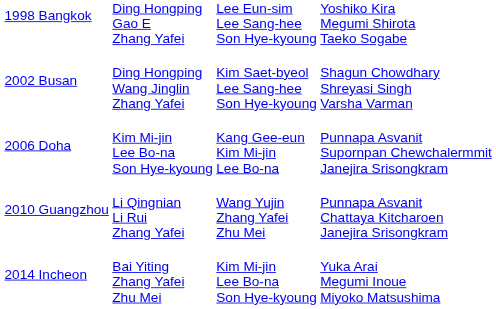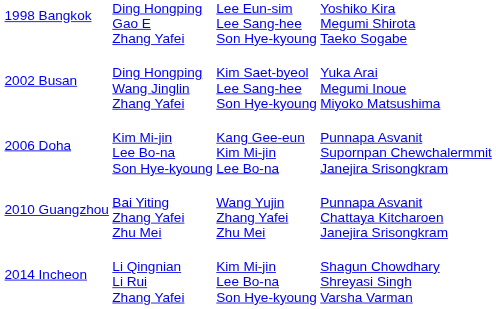2002 Busan | column 4: Shagun Chowdhary Shreyasi Singh Varsha Varman -> Yuka Arai Megumi Inoue Miyoko Matsushima
2010 Guangzhou | column 2: Li Qingnian Li Rui Zhang Yafei -> Bai Yiting Zhang Yafei Zhu Mei
2014 Incheon | column 2: Bai Yiting Zhang Yafei Zhu Mei -> Li Qingnian Li Rui Zhang Yafei
2014 Incheon | column 4: Yuka Arai Megumi Inoue Miyoko Matsushima -> Shagun Chowdhary Shreyasi Singh Varsha Varman
